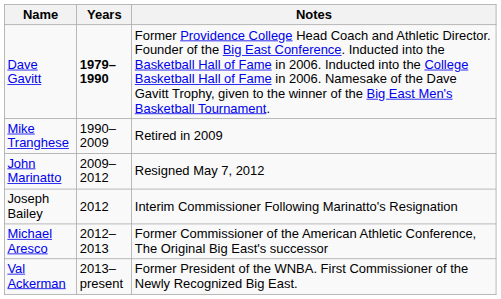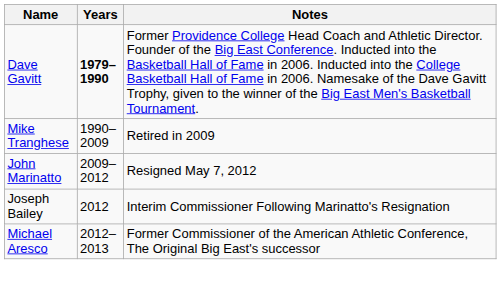- row: Val Ackerman | 2013–present | Former President of the WNBA. First Commissioner of the Newly Recognized Big East.
